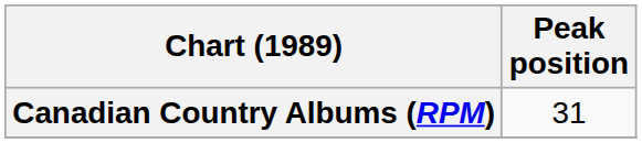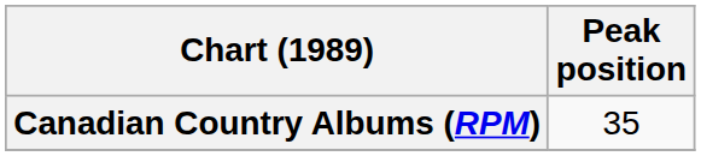Canadian Country Albums (RPM) | Peak position: 31 -> 35
